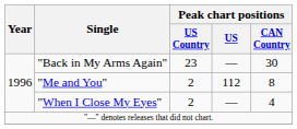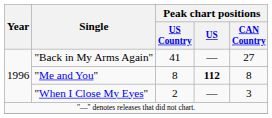"Back in My Arms Again" | Peak chart positions / US Country: 23 -> 41
"Back in My Arms Again" | Peak chart positions / CAN Country: 30 -> 27
"Me and You" | Peak chart positions / US Country: 2 -> 8
"Me and You" | Peak chart positions / US: normal -> bold
"When I Close My Eyes" | Peak chart positions / CAN Country: 4 -> 3
